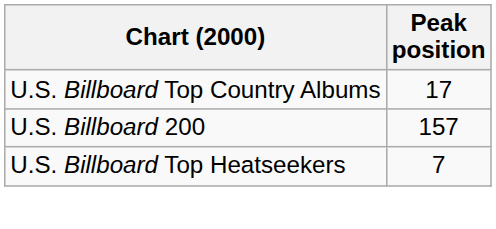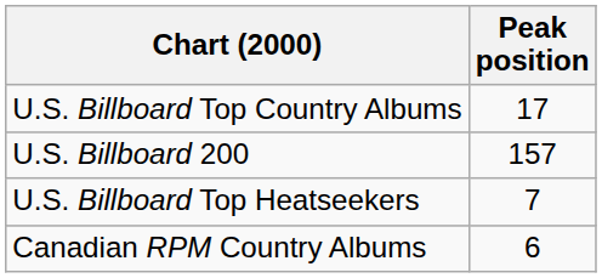+ row: Canadian RPM Country Albums | 6
